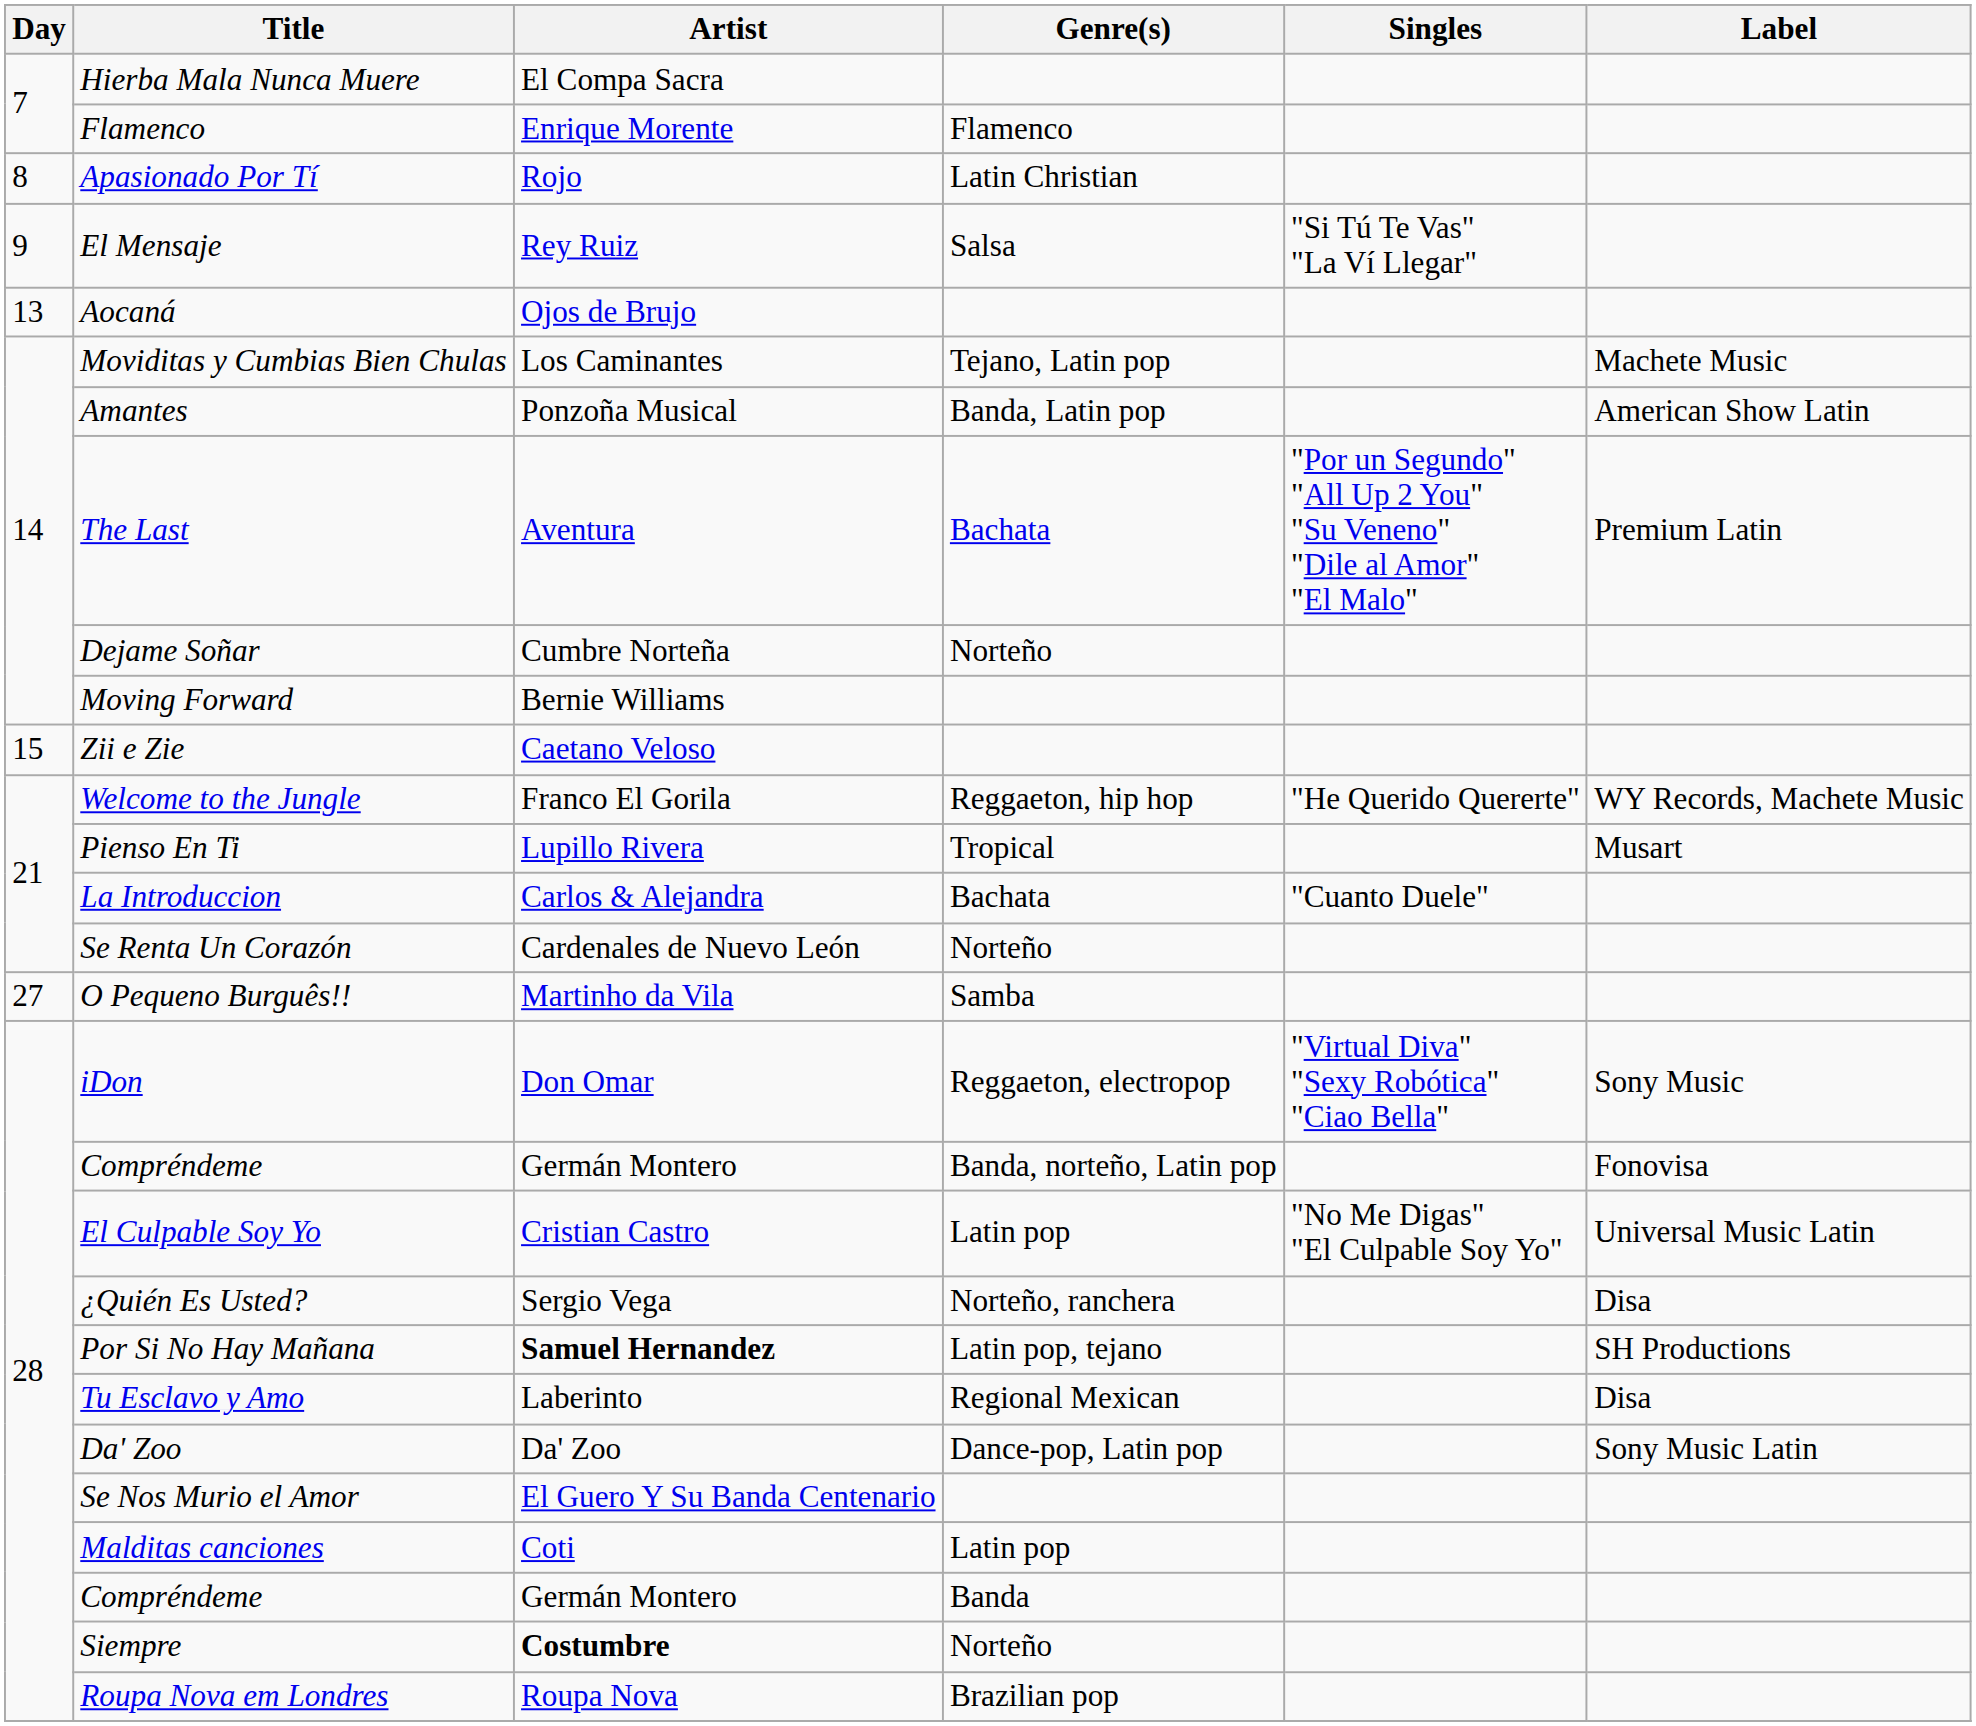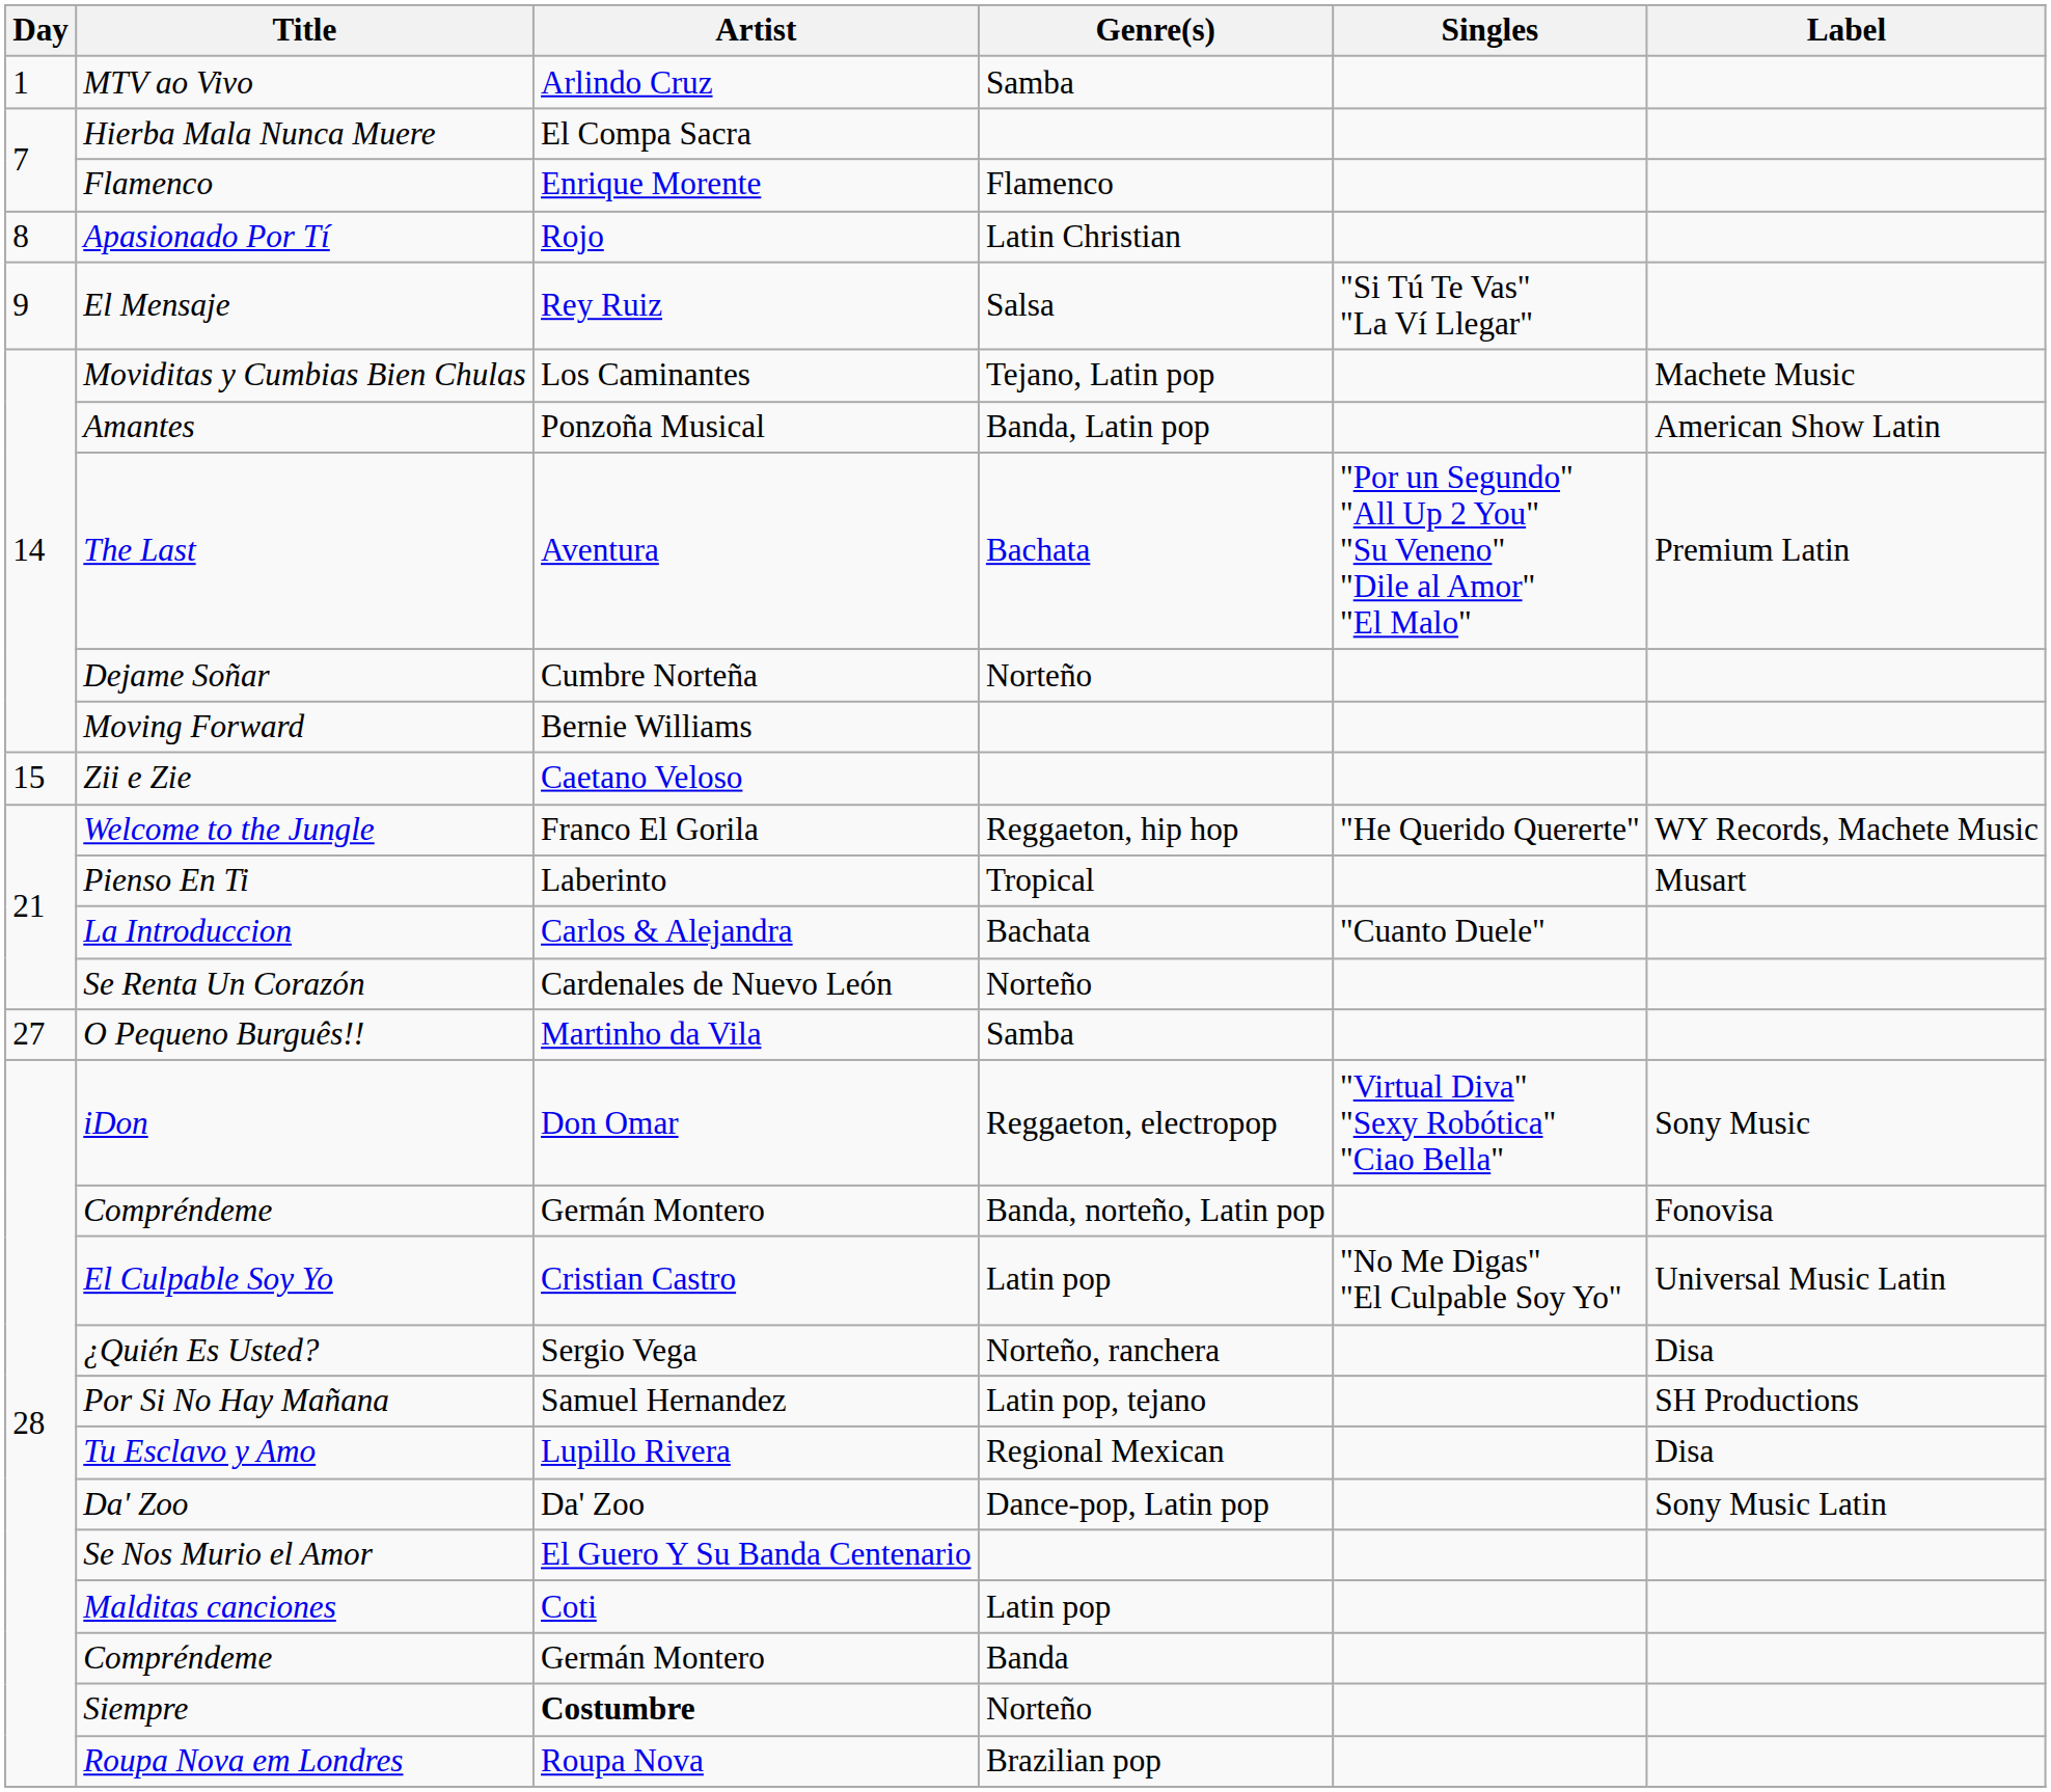+ row: 1 | MTV ao Vivo | Arlindo Cruz | Samba
- row: 13 | Aocaná | Ojos de Brujo
Pienso En Ti | Artist: Lupillo Rivera -> Laberinto
Por Si No Hay Mañana | Artist: bold -> normal
Tu Esclavo y Amo | Artist: Laberinto -> Lupillo Rivera
